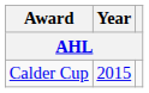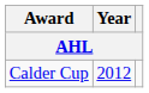Calder Cup | Year: 2015 -> 2012
